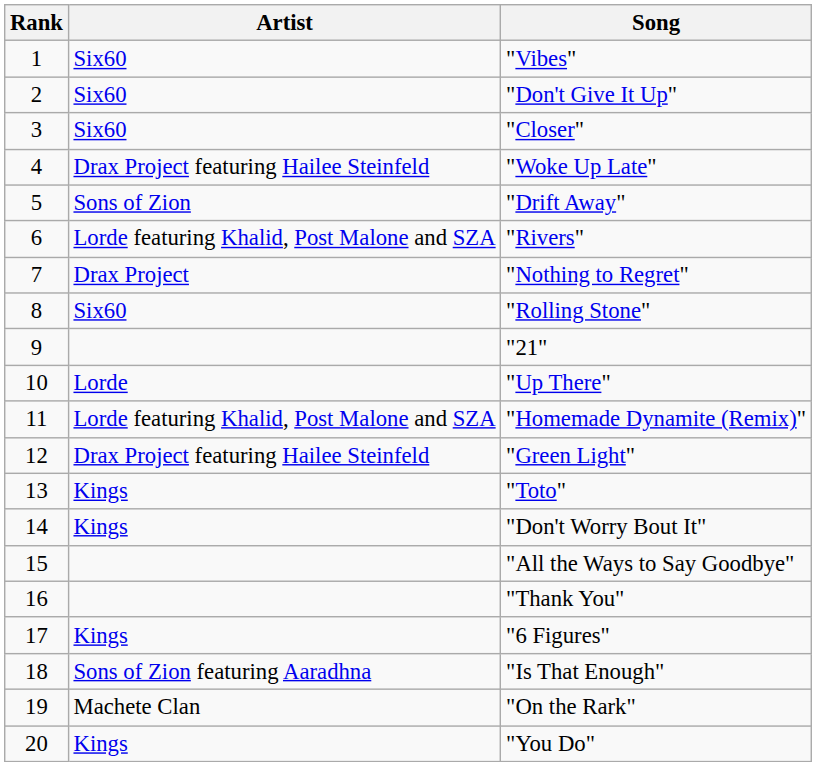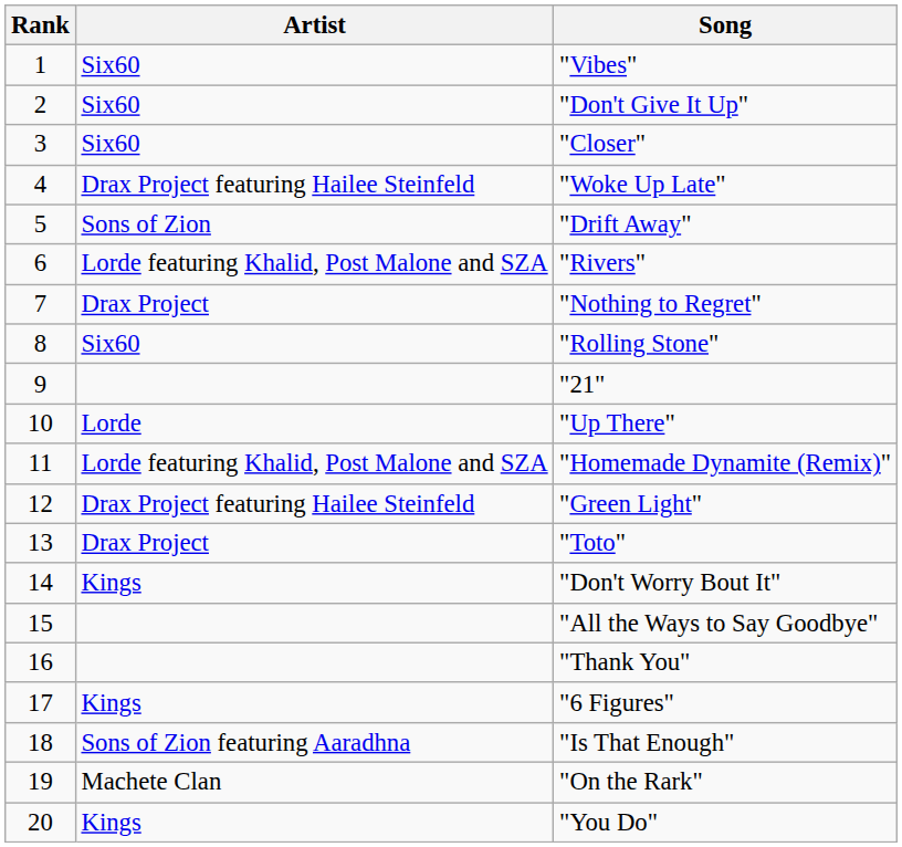"Toto" | Artist: Kings -> Drax Project
